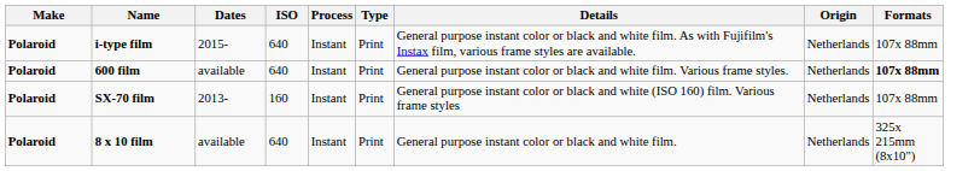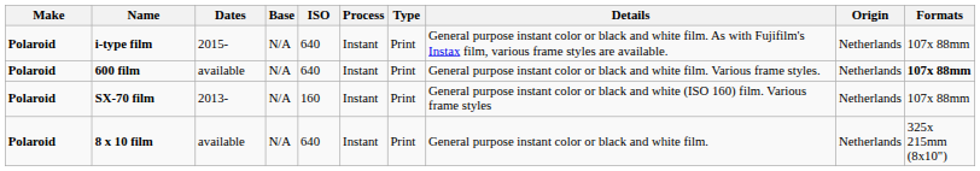+ column: Base | N/A | N/A | N/A | N/A
